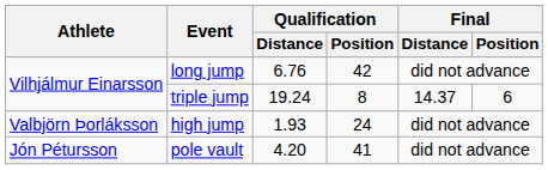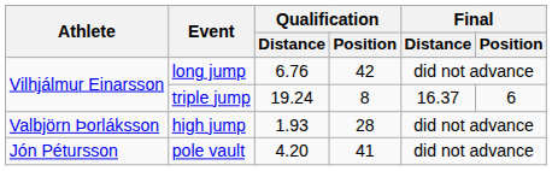triple jump | Final / Distance: 14.37 -> 16.37
high jump | Qualification / Position: 24 -> 28
